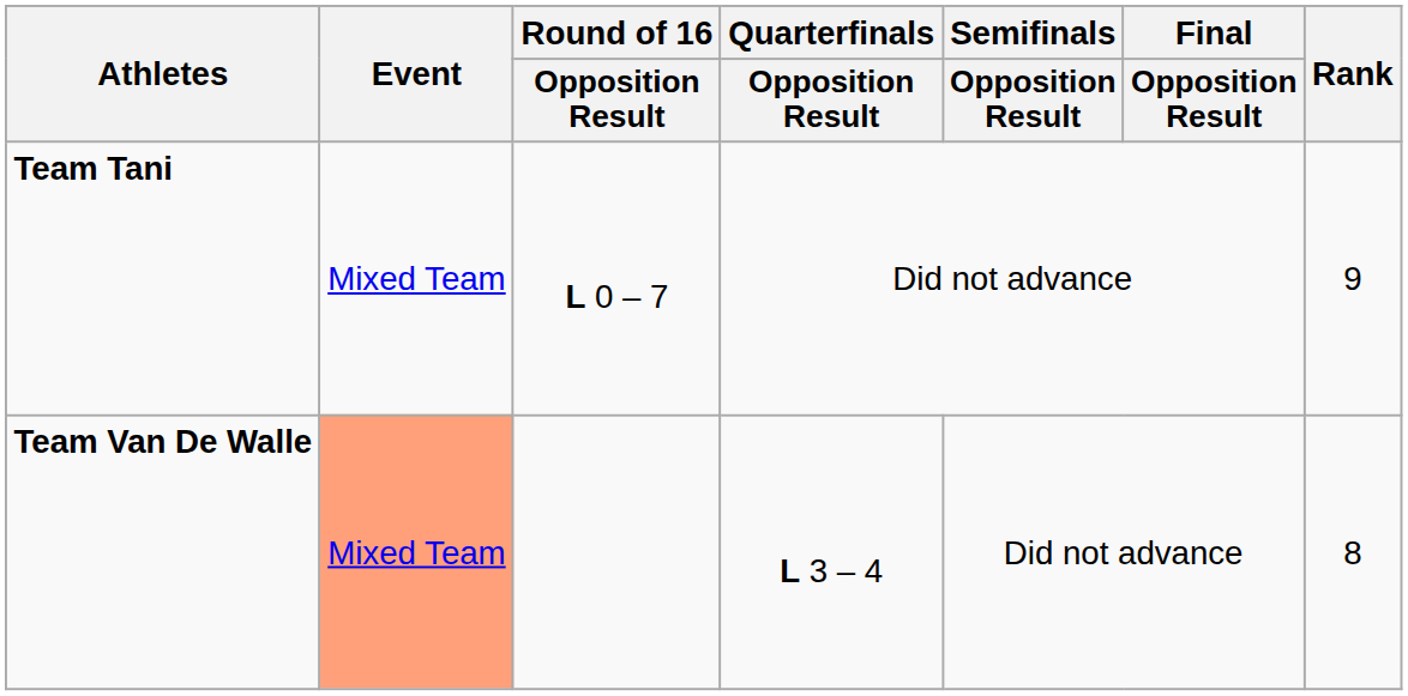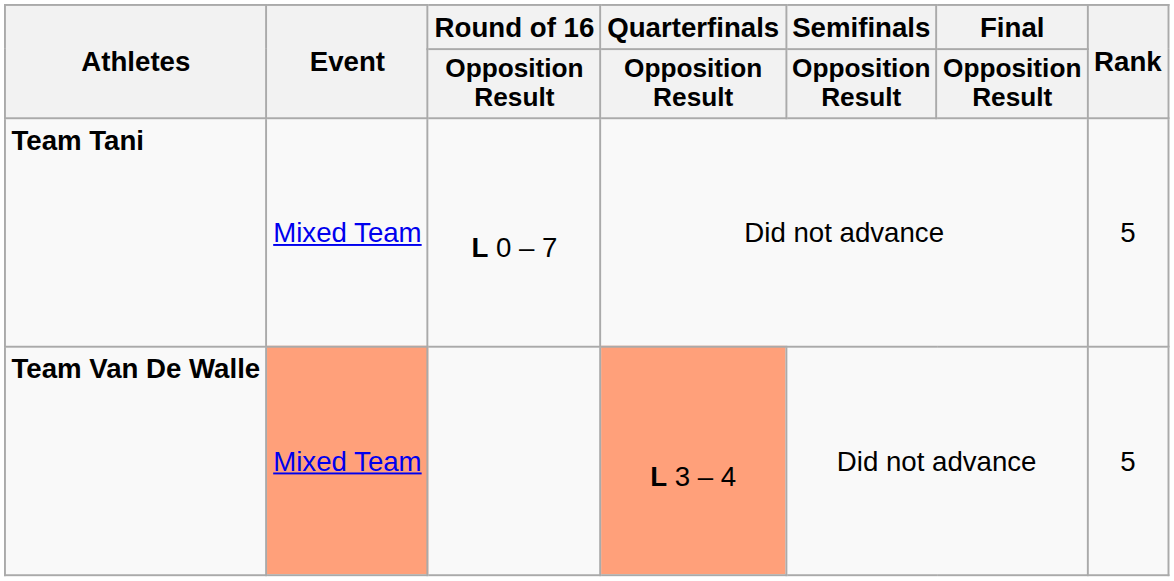Team Tani | Rank: 9 -> 5
Team Van De Walle | Quarterfinals / Opposition Result: no background -> lightsalmon background
Team Van De Walle | Rank: 8 -> 5
